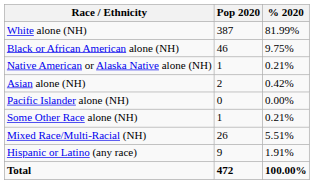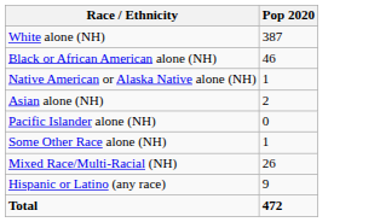- column: % 2020 | 81.99% | 9.75% | 0.21% | 0.42% | 0.00% | 0.21% | 5.51% | 1.91% | 100.00%
